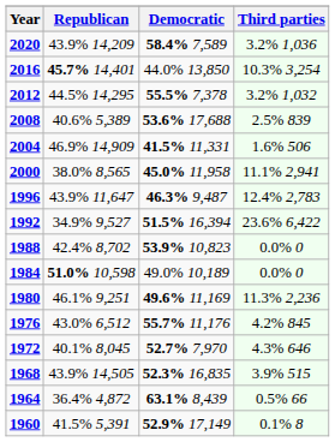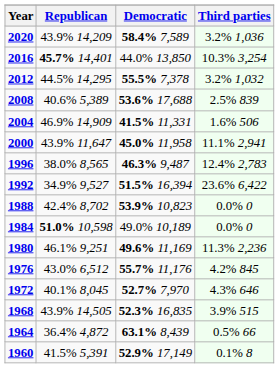2000 | Republican: 38.0% 8,565 -> 43.9% 11,647
1996 | Republican: 43.9% 11,647 -> 38.0% 8,565
